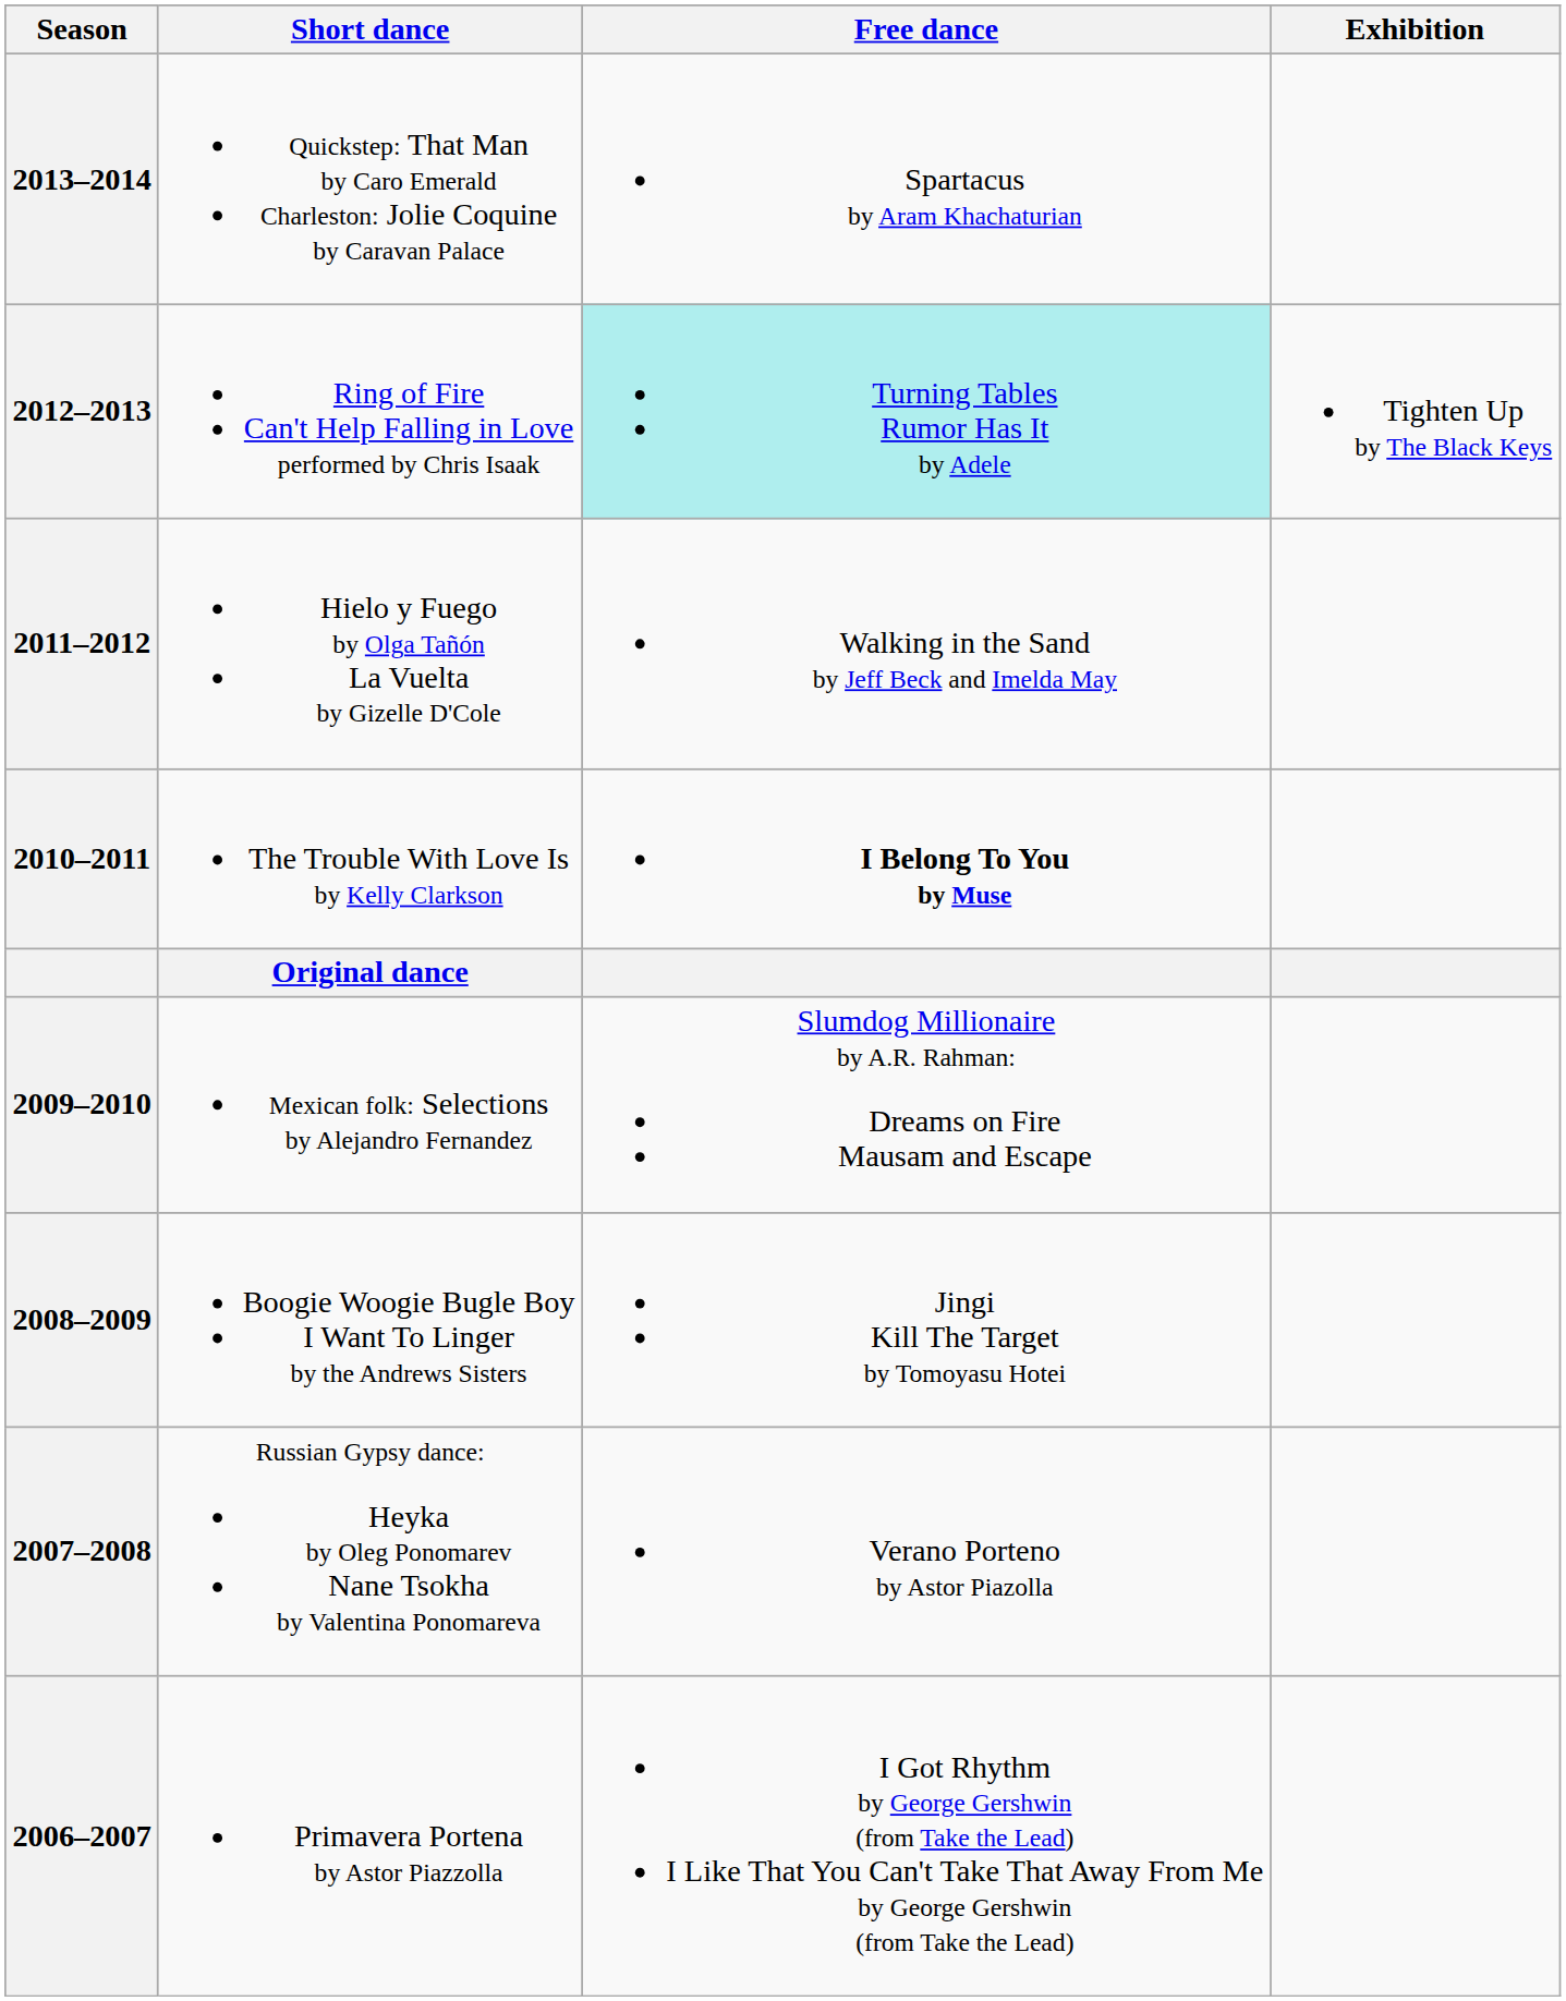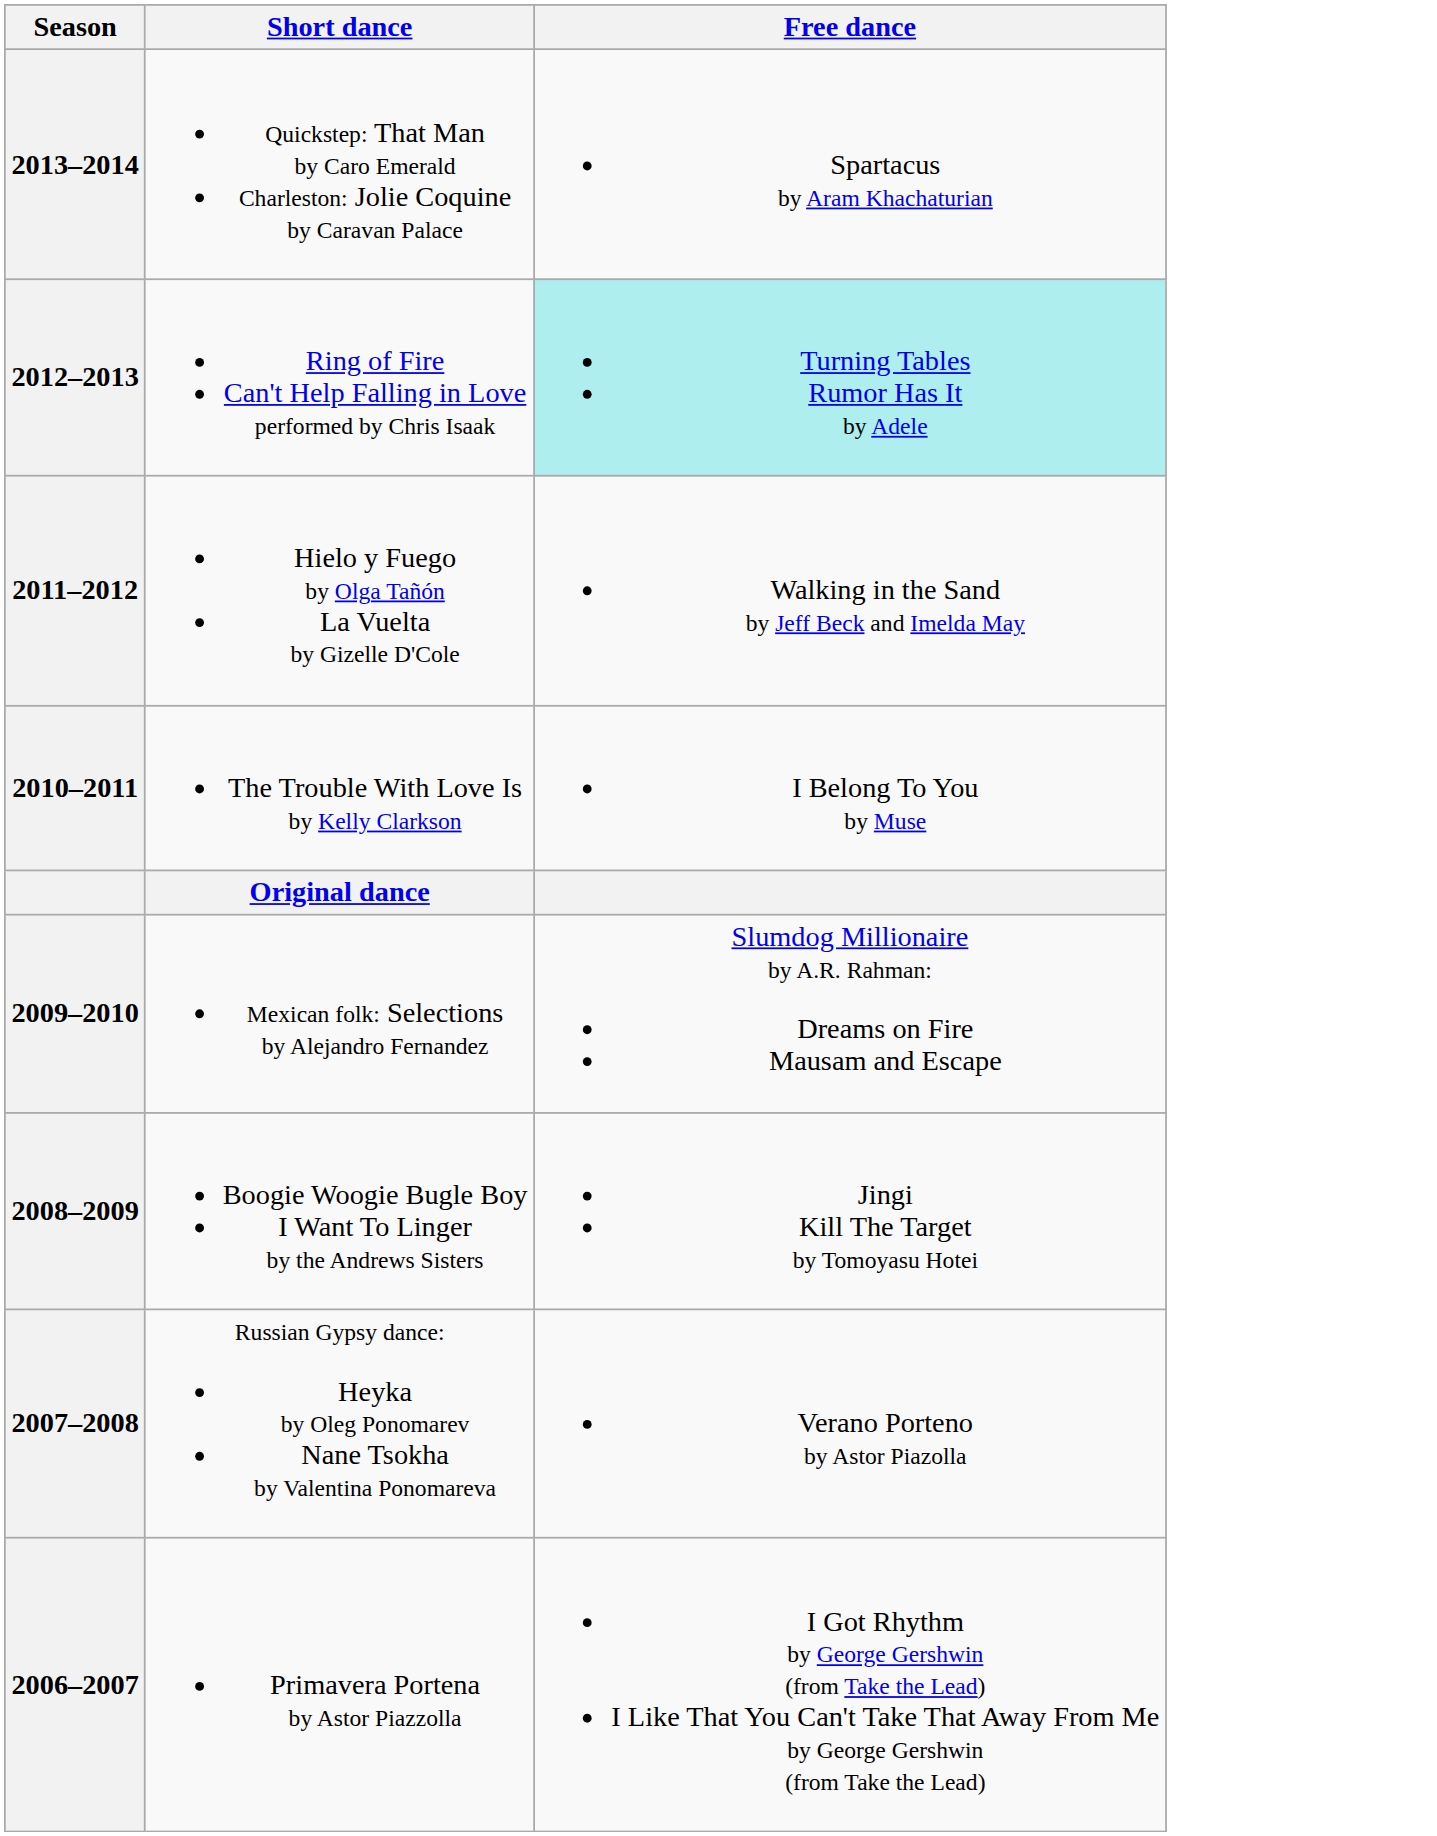- column: Exhibition | Tighten Up by The Black Keys
2010–2011 | Free dance: bold -> normal
